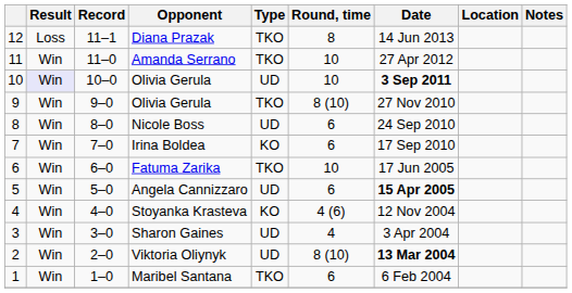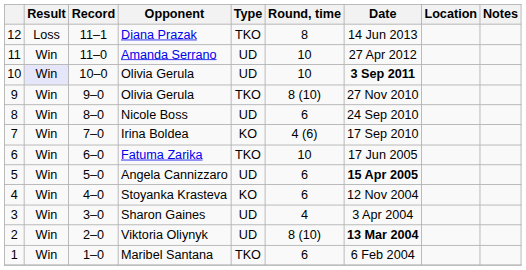Amanda Serrano | Type: TKO -> UD
Irina Boldea | Round, time: 6 -> 4 (6)
Stoyanka Krasteva | Round, time: 4 (6) -> 6
